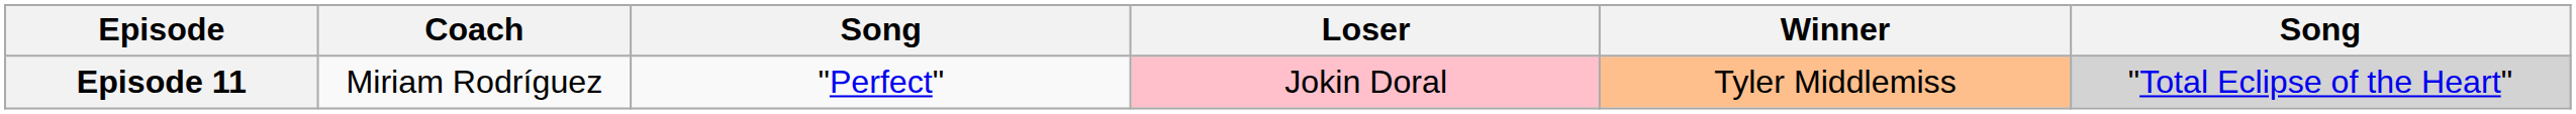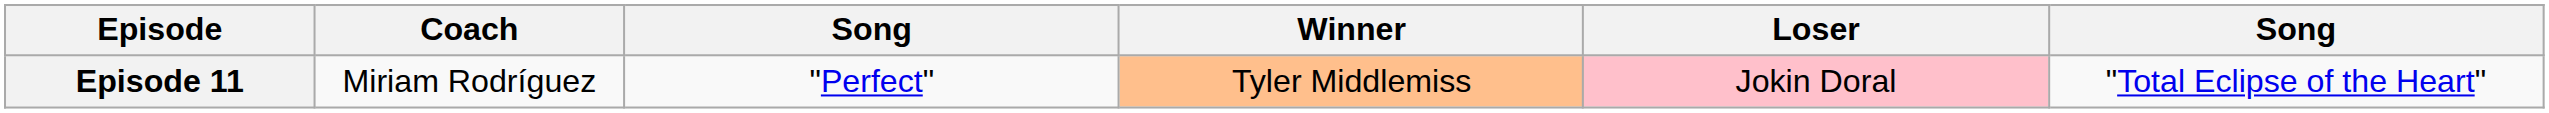columns swapped: Winner <-> Loser
Episode 11 | column 6: lightgrey background -> no background
